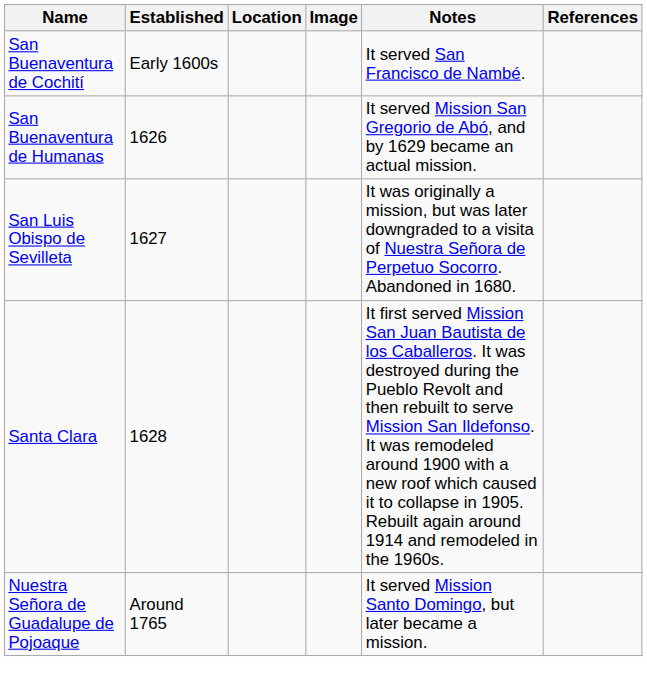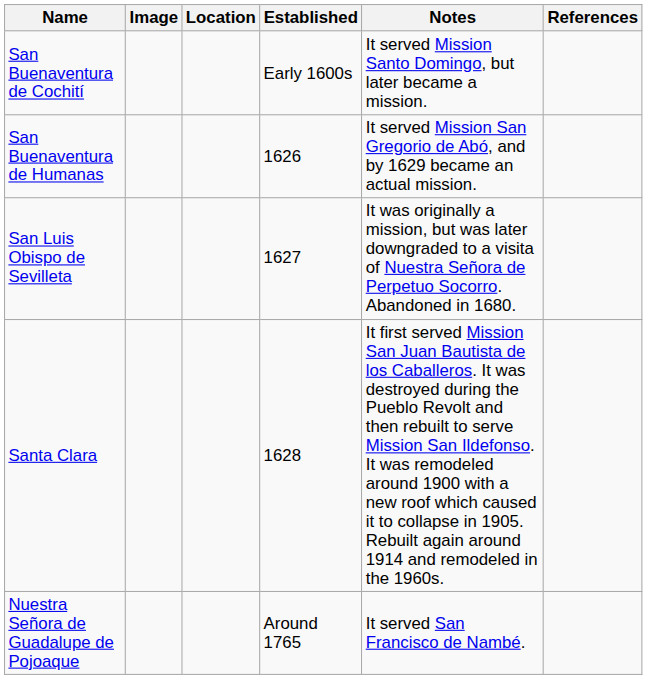columns swapped: Image <-> Established
San Buenaventura de Cochití | Notes: It served San Francisco de Nambé. -> It served Mission Santo Domingo, but later became a mission.
Nuestra Señora de Guadalupe de Pojoaque | Notes: It served Mission Santo Domingo, but later became a mission. -> It served San Francisco de Nambé.
